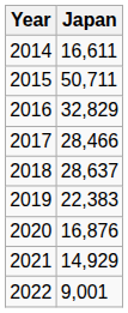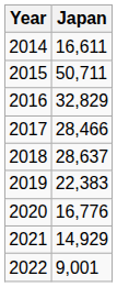2020 | Japan: 16,876 -> 16,776
